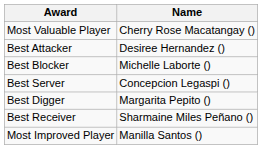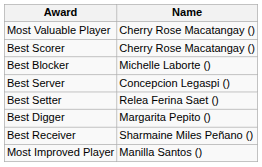+ row: Best Scorer | Cherry Rose Macatangay ()
- row: Best Attacker | Desiree Hernandez ()
+ row: Best Setter | Relea Ferina Saet ()
